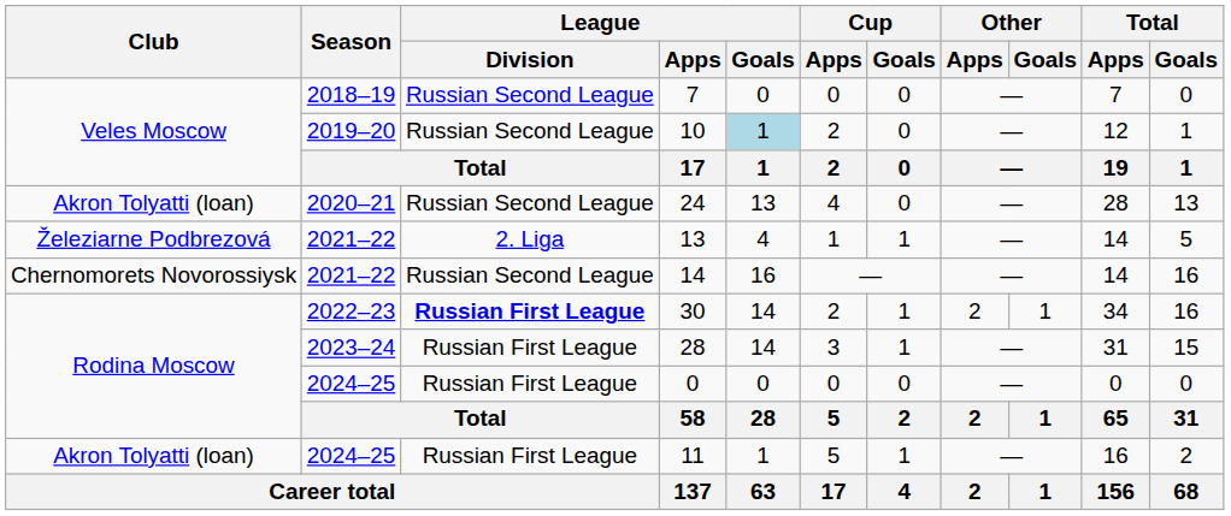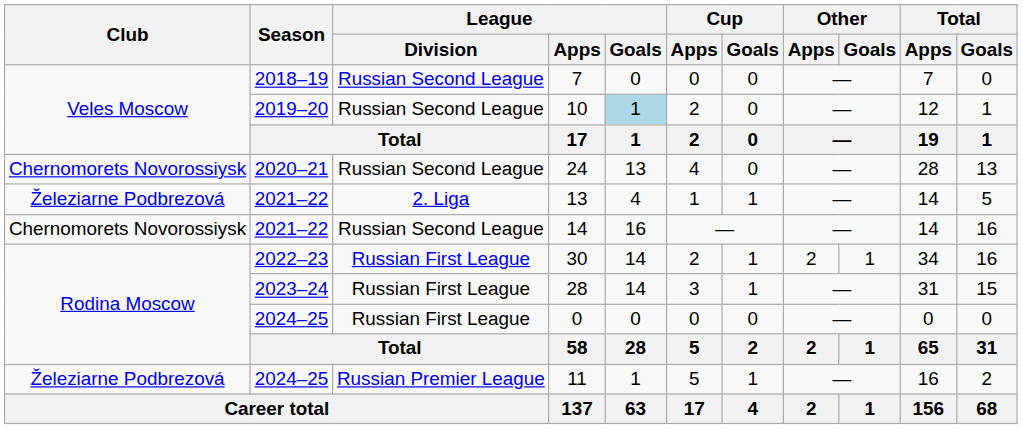24 | Club: Akron Tolyatti (loan) -> Chernomorets Novorossiysk
30 | League / Division: bold -> normal
11 | Club: Akron Tolyatti (loan) -> Železiarne Podbrezová
11 | League / Division: Russian First League -> Russian Premier League
